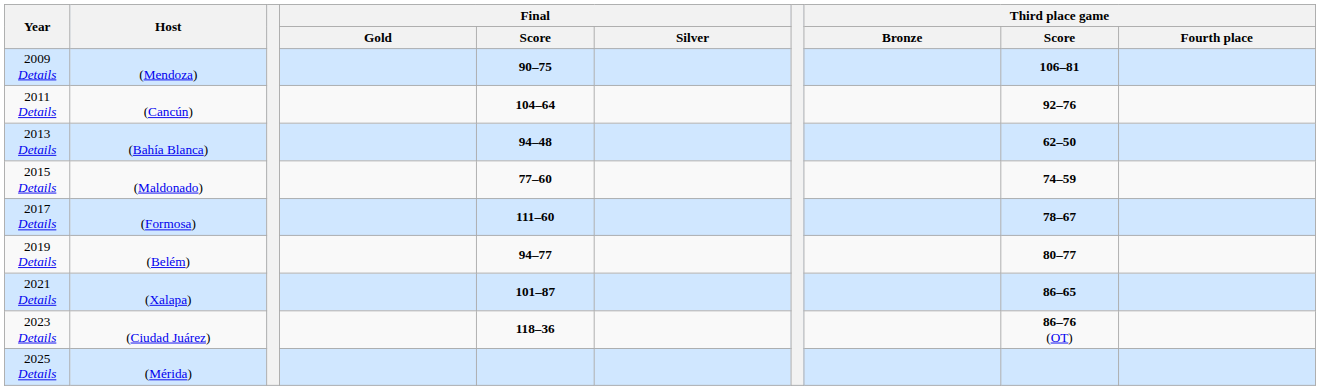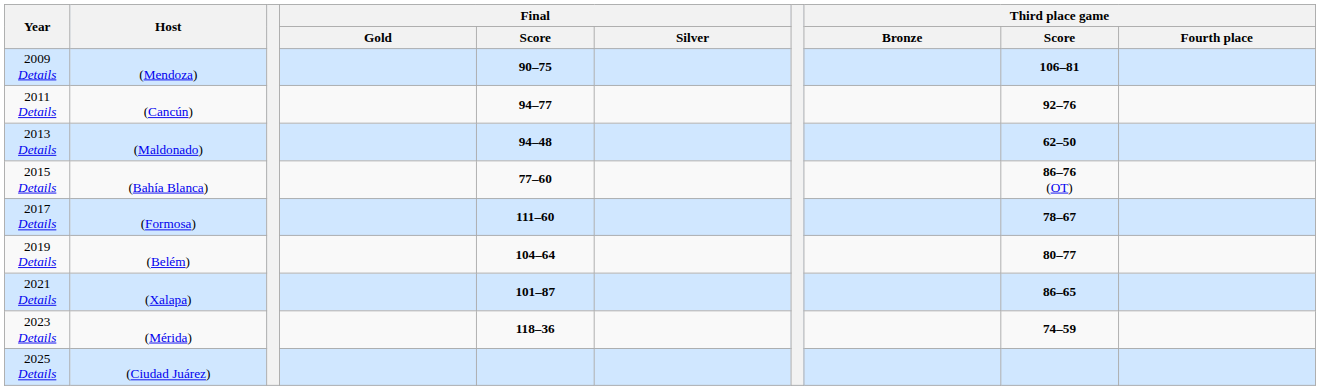2011 Details | Final / Score: 104–64 -> 94–77
2013 Details | Host: (Bahía Blanca) -> (Maldonado)
2015 Details | Host: (Maldonado) -> (Bahía Blanca)
2015 Details | Third place game / Score: 74–59 -> 86–76 (OT)
2019 Details | Final / Score: 94–77 -> 104–64
2023 Details | Host: (Ciudad Juárez) -> (Mérida)
2023 Details | Third place game / Score: 86–76 (OT) -> 74–59
2025 Details | Host: (Mérida) -> (Ciudad Juárez)
